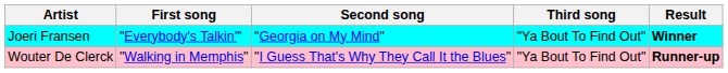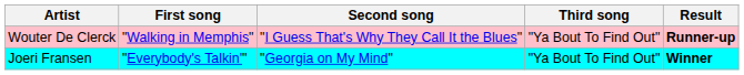rows swapped: Joeri Fransen <-> Wouter De Clerck
